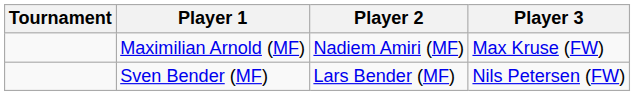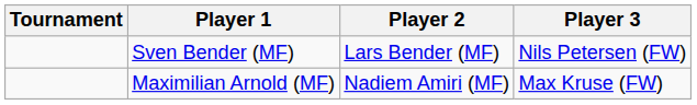rows swapped: Sven Bender (MF) <-> Maximilian Arnold (MF)
